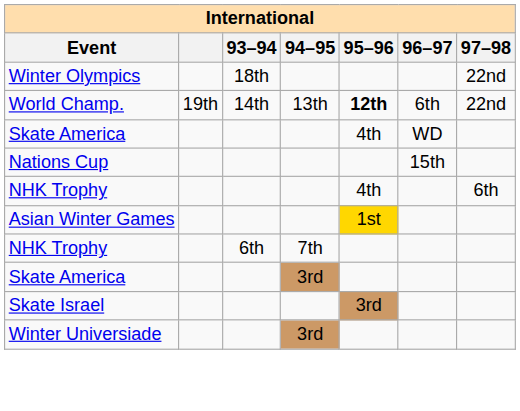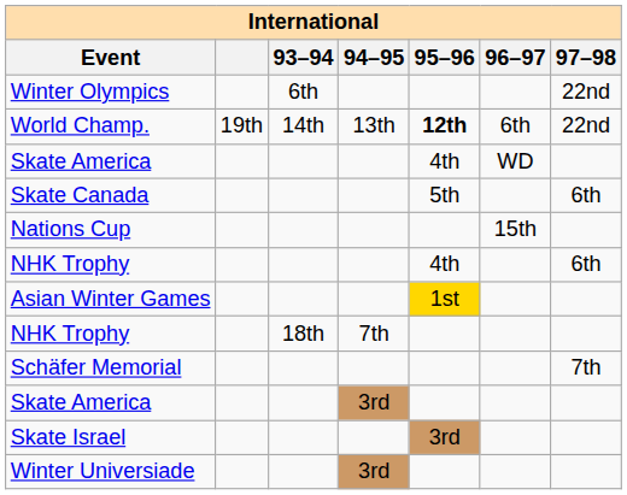Winter Olympics | 93–94: 18th -> 6th
+ row: Skate Canada | 5th | 6th
NHK Trophy / 7th | 93–94: 6th -> 18th
+ row: Schäfer Memorial | 7th
